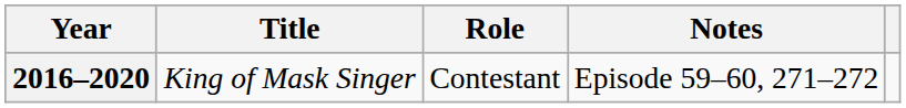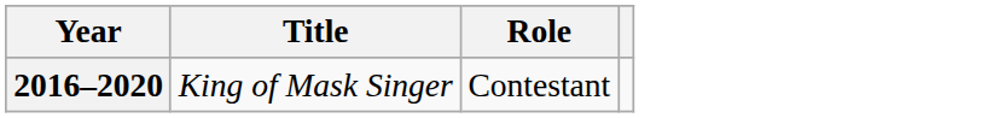- column: Notes | Episode 59–60, 271–272
